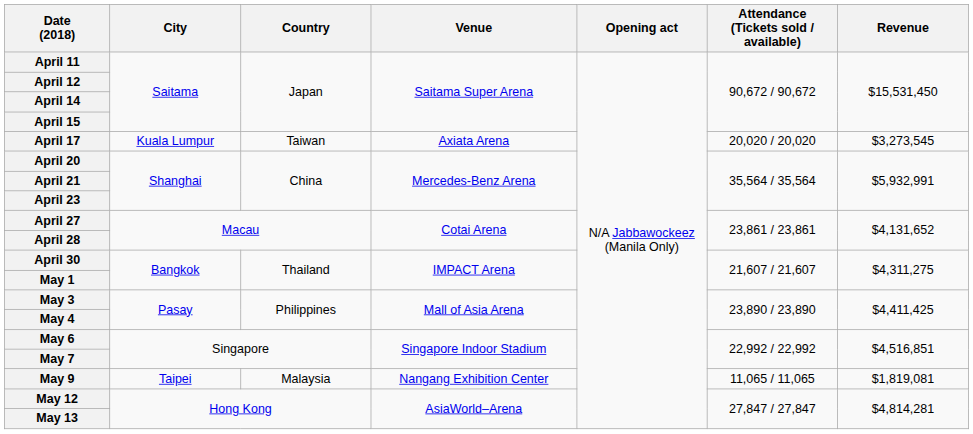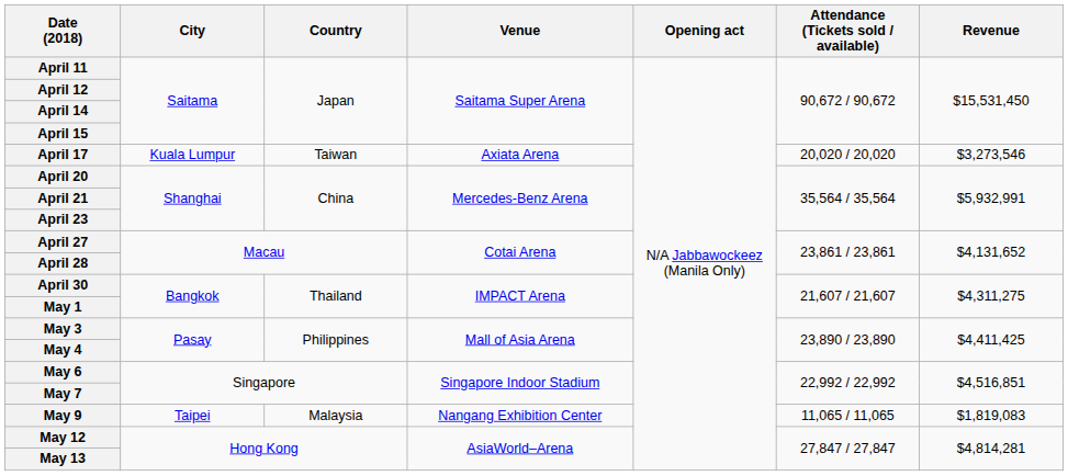April 17 | Revenue: $3,273,545 -> $3,273,546
May 9 | Revenue: $1,819,081 -> $1,819,083
